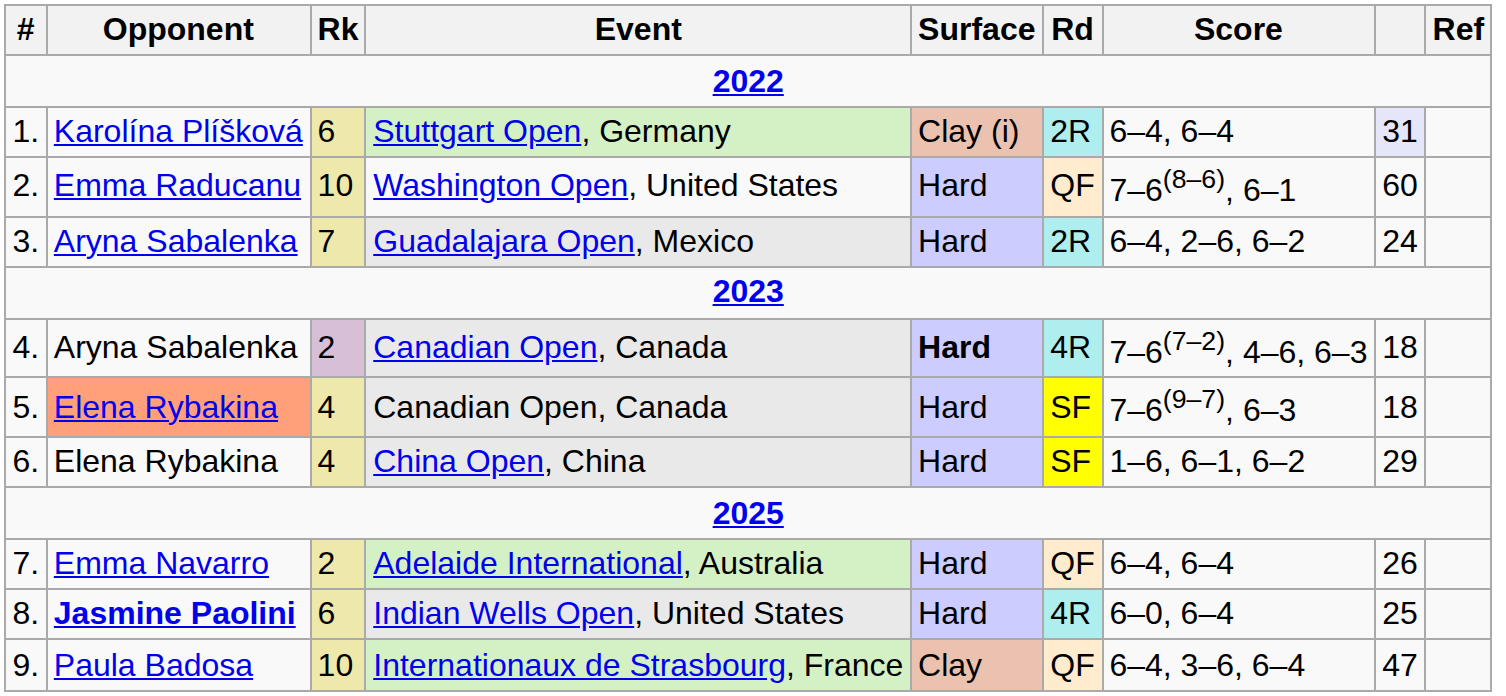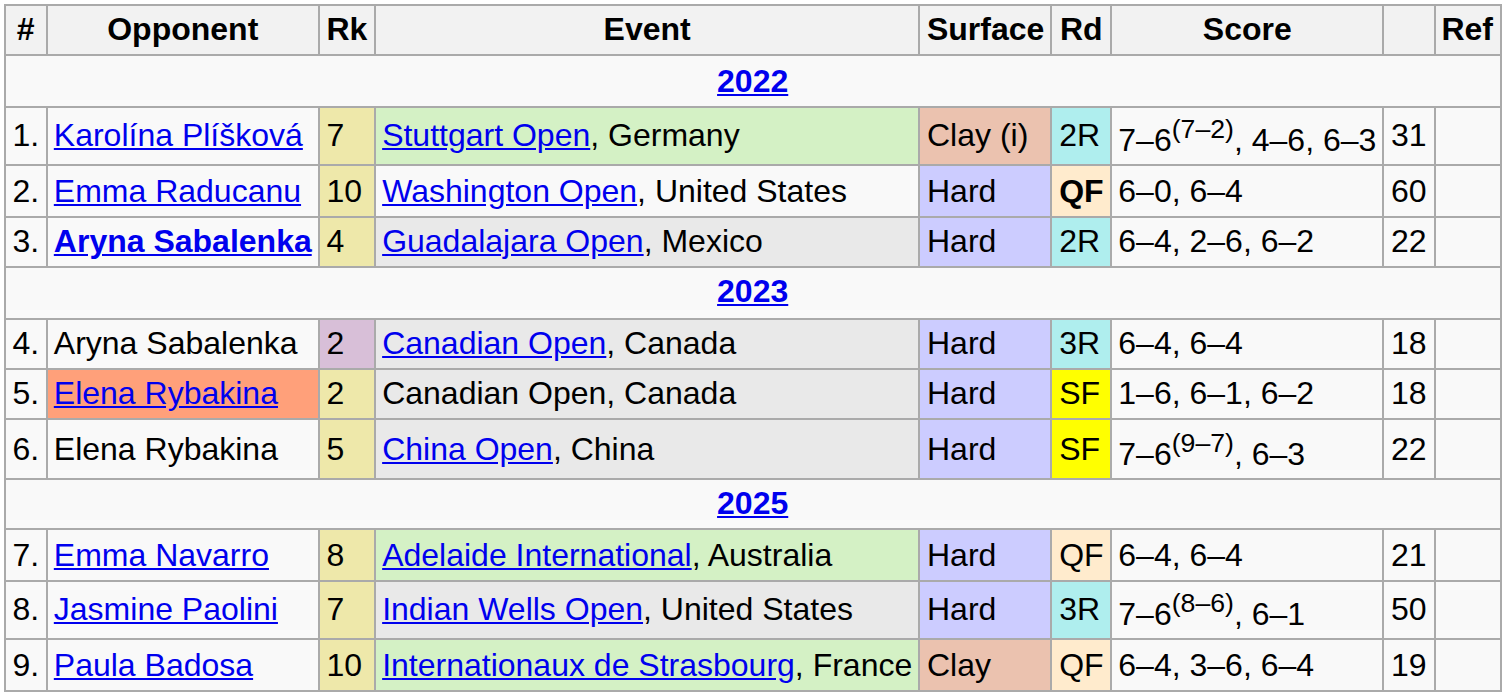Stuttgart Open, Germany | Rk: 6 -> 7
Stuttgart Open, Germany | Score: 6–4, 6–4 -> 7–6(7–2), 4–6, 6–3
Stuttgart Open, Germany | column 8: lavender background -> no background
Washington Open, United States | Rd: normal -> bold
Washington Open, United States | Score: 7–6(8–6), 6–1 -> 6–0, 6–4
Guadalajara Open, Mexico | Opponent: normal -> bold
Guadalajara Open, Mexico | Rk: 7 -> 4
Guadalajara Open, Mexico | column 8: 24 -> 22
4. / Canadian Open, Canada | Surface: bold -> normal
4. / Canadian Open, Canada | Rd: 4R -> 3R
4. / Canadian Open, Canada | Score: 7–6(7–2), 4–6, 6–3 -> 6–4, 6–4
5. / Canadian Open, Canada | Rk: 4 -> 2
5. / Canadian Open, Canada | Score: 7–6(9–7), 6–3 -> 1–6, 6–1, 6–2
China Open, China | Rk: 4 -> 5
China Open, China | Score: 1–6, 6–1, 6–2 -> 7–6(9–7), 6–3
China Open, China | column 8: 29 -> 22
Adelaide International, Australia | Rk: 2 -> 8
Adelaide International, Australia | column 8: 26 -> 21
Indian Wells Open, United States | Opponent: bold -> normal
Indian Wells Open, United States | Rk: 6 -> 7
Indian Wells Open, United States | Rd: 4R -> 3R
Indian Wells Open, United States | Score: 6–0, 6–4 -> 7–6(8–6), 6–1
Indian Wells Open, United States | column 8: 25 -> 50
Internationaux de Strasbourg, France | column 8: 47 -> 19
